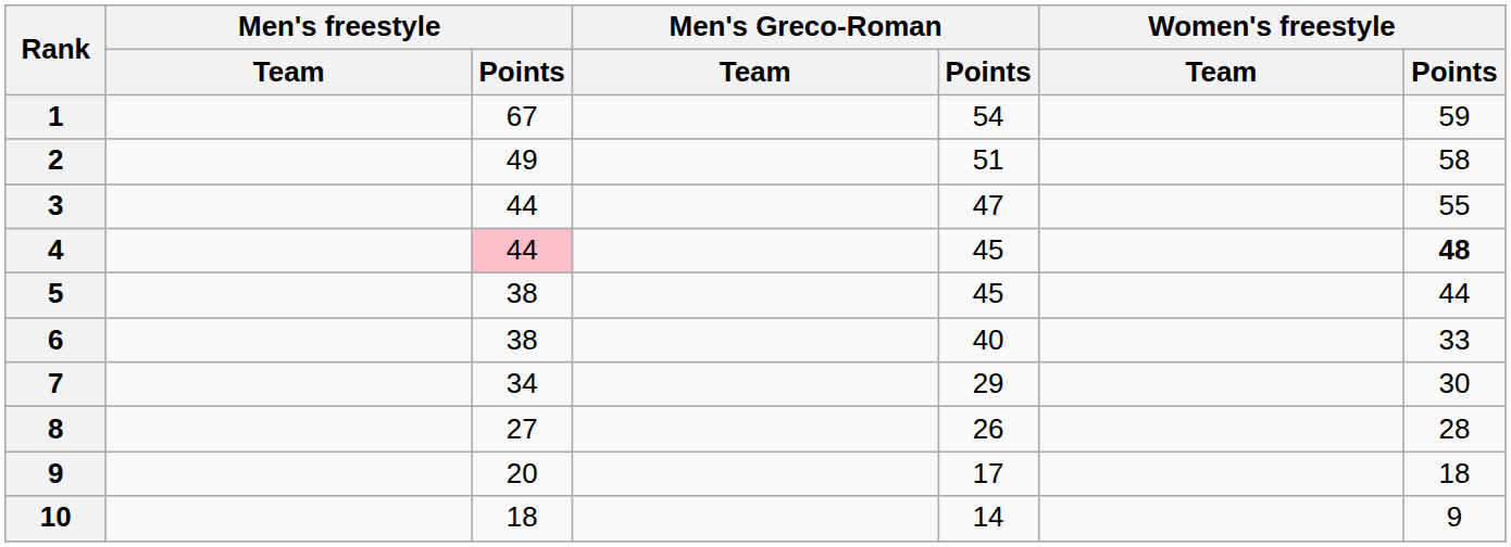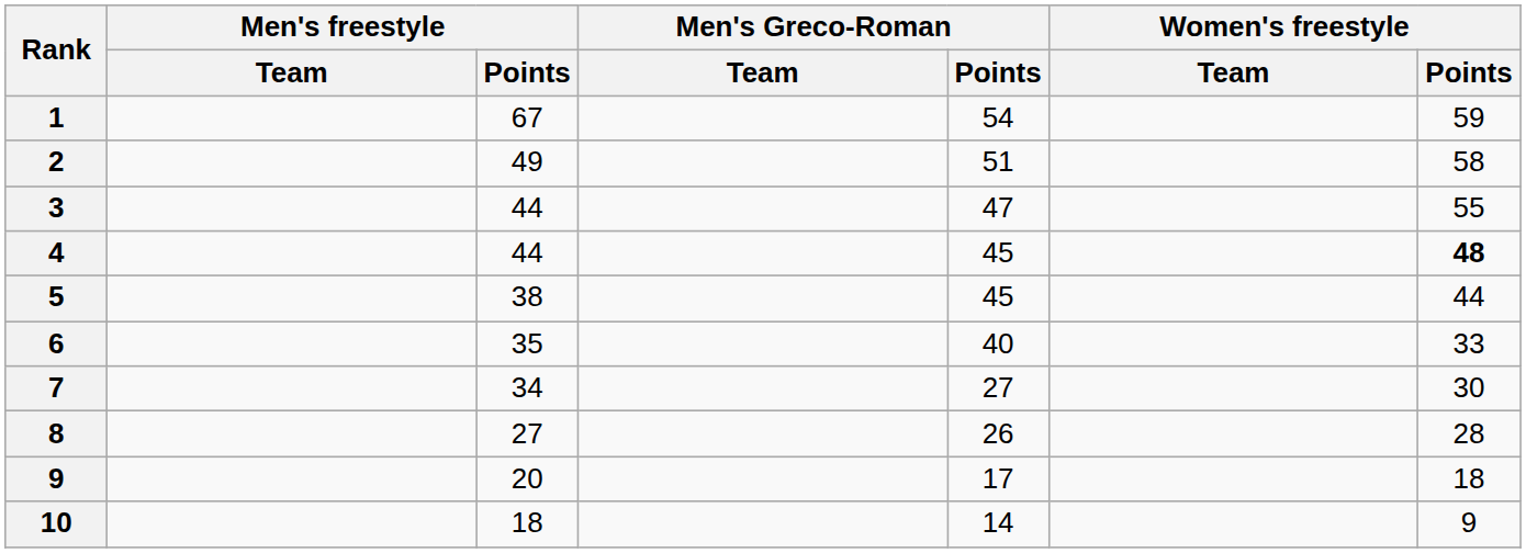4 | Men's freestyle / Points: pink background -> no background
6 | Men's freestyle / Points: 38 -> 35
7 | Men's Greco-Roman / Points: 29 -> 27
